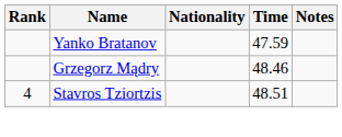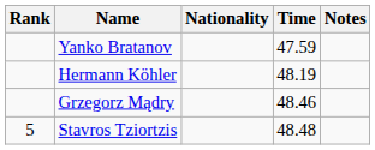+ row: Hermann Köhler | 48.19
Stavros Tziortzis | Rank: 4 -> 5
Stavros Tziortzis | Time: 48.51 -> 48.48
